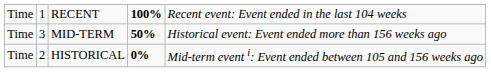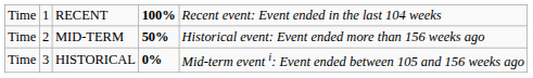MID-TERM | column 2: 3 -> 2
HISTORICAL | column 2: 2 -> 3
